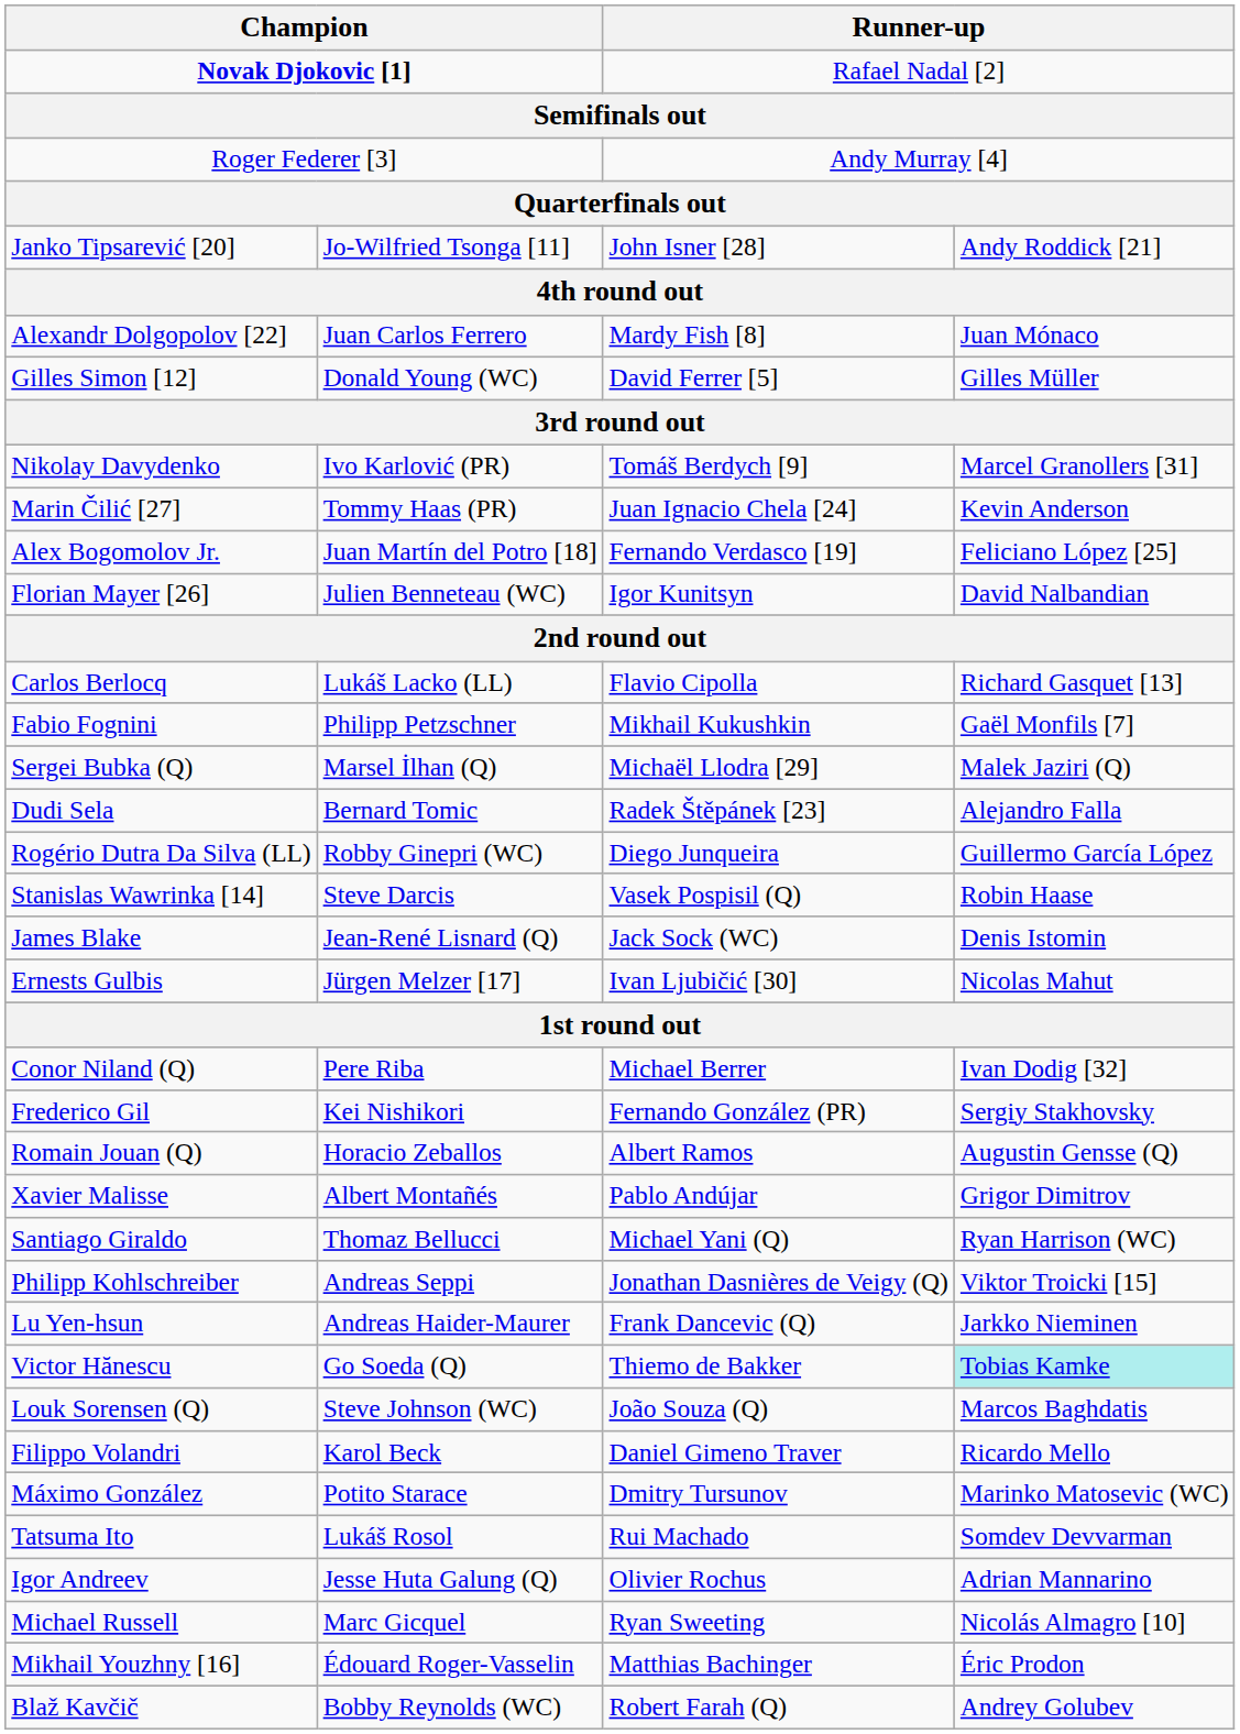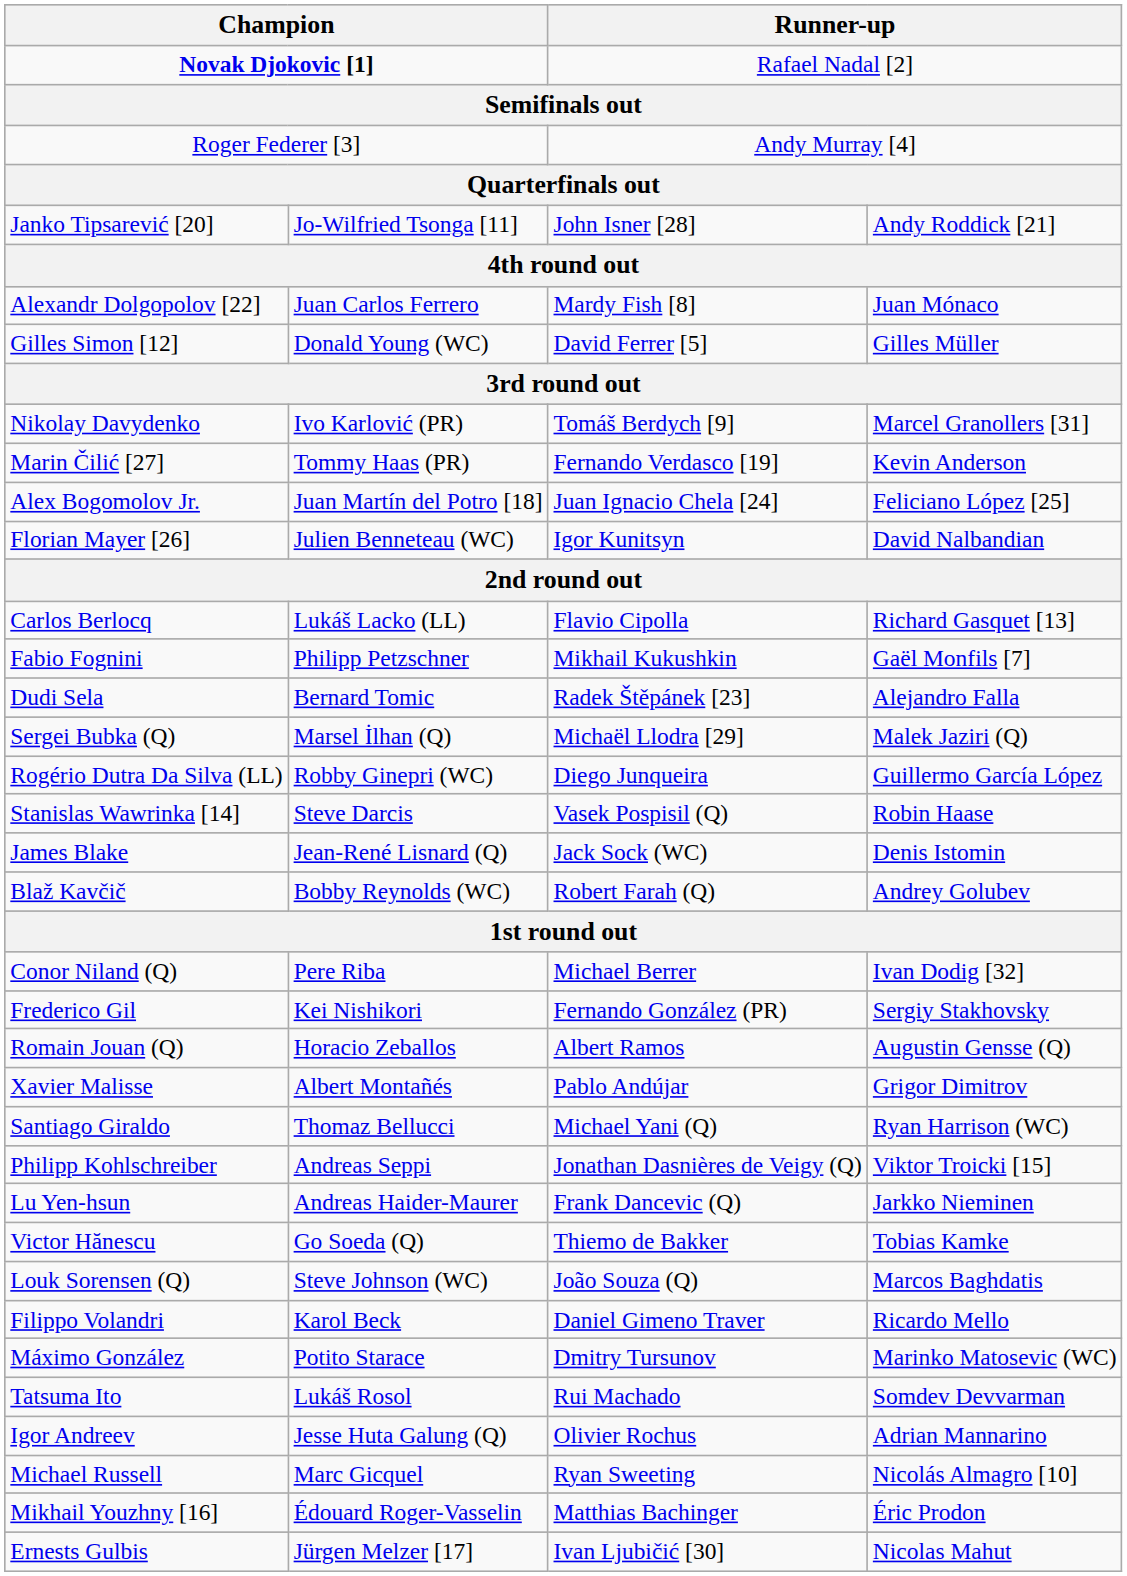Marin Čilić [27] | column 3: Juan Ignacio Chela [24] -> Fernando Verdasco [19]
Alex Bogomolov Jr. | column 3: Fernando Verdasco [19] -> Juan Ignacio Chela [24]
rows swapped: Dudi Sela <-> Sergei Bubka (Q)
rows swapped: Ernests Gulbis <-> Blaž Kavčič
Victor Hănescu | column 4: paleturquoise background -> no background
